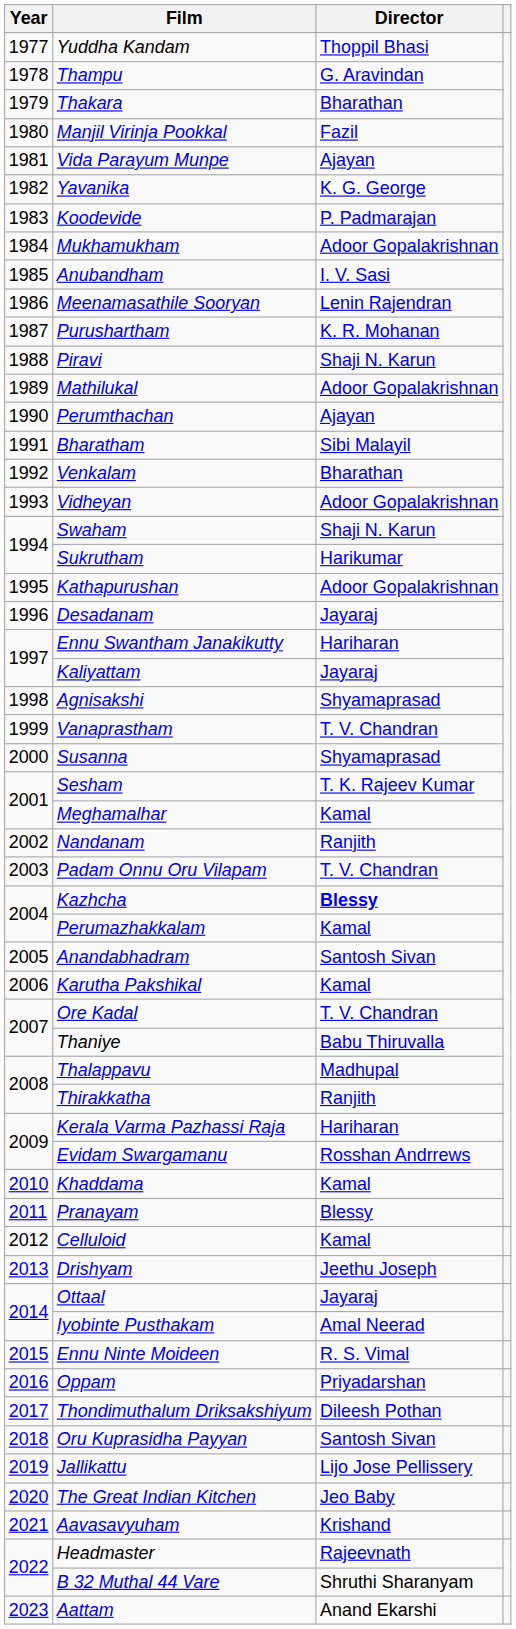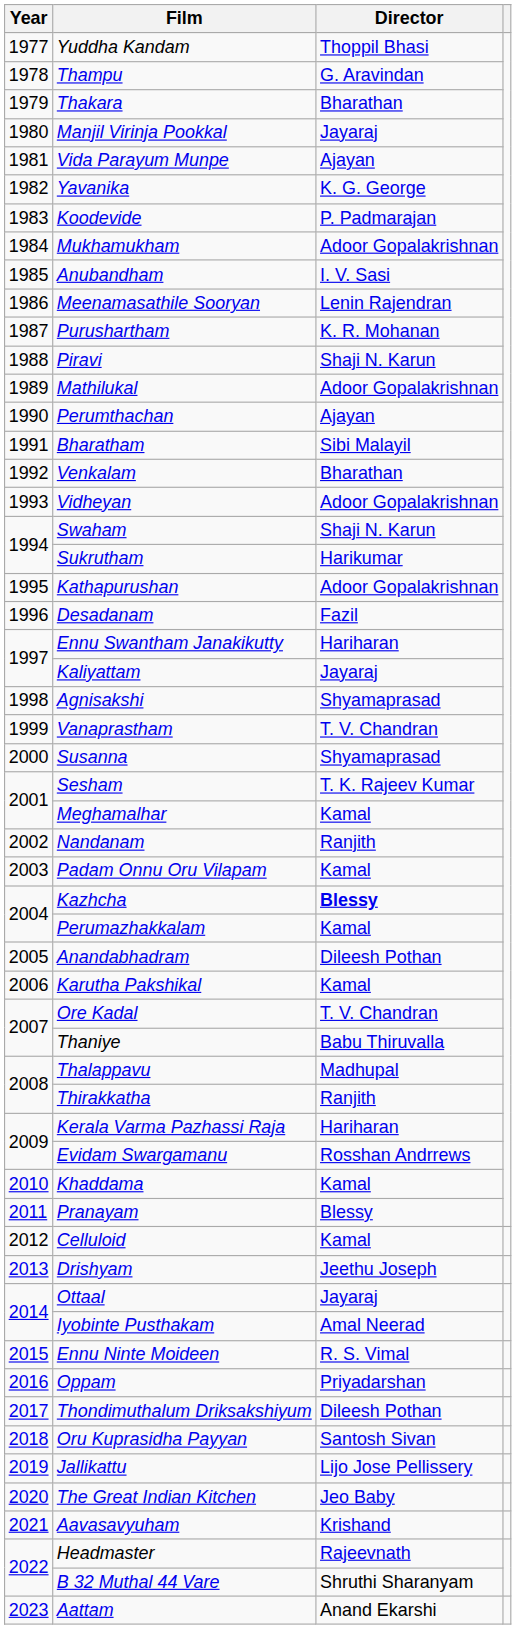Manjil Virinja Pookkal | Director: Fazil -> Jayaraj
Desadanam | Director: Jayaraj -> Fazil
Padam Onnu Oru Vilapam | Director: T. V. Chandran -> Kamal
Anandabhadram | Director: Santosh Sivan -> Dileesh Pothan
